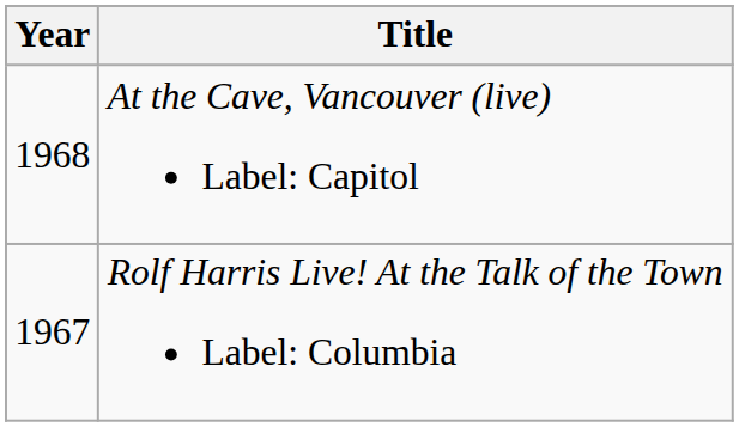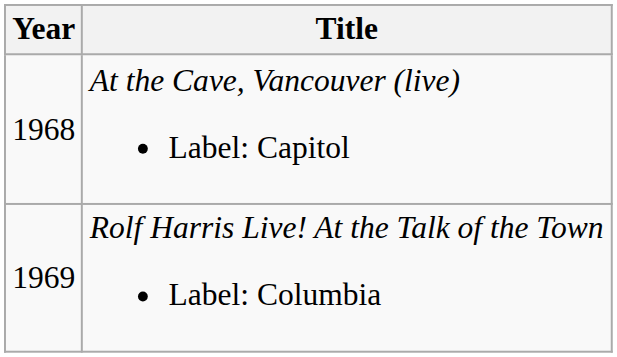Rolf Harris Live! At the Talk of the Town Label: Columbia | Year: 1967 -> 1969
